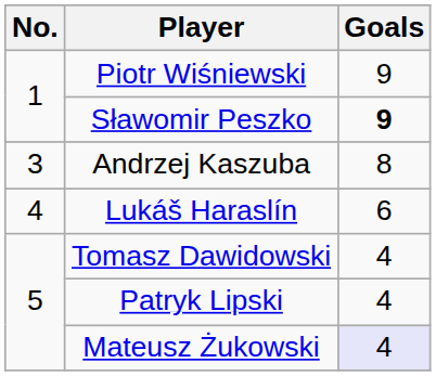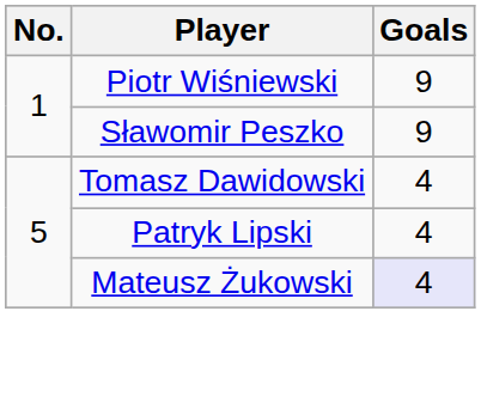Sławomir Peszko | Goals: bold -> normal
- row: 3 | Andrzej Kaszuba | 8
- row: 4 | Lukáš Haraslín | 6
